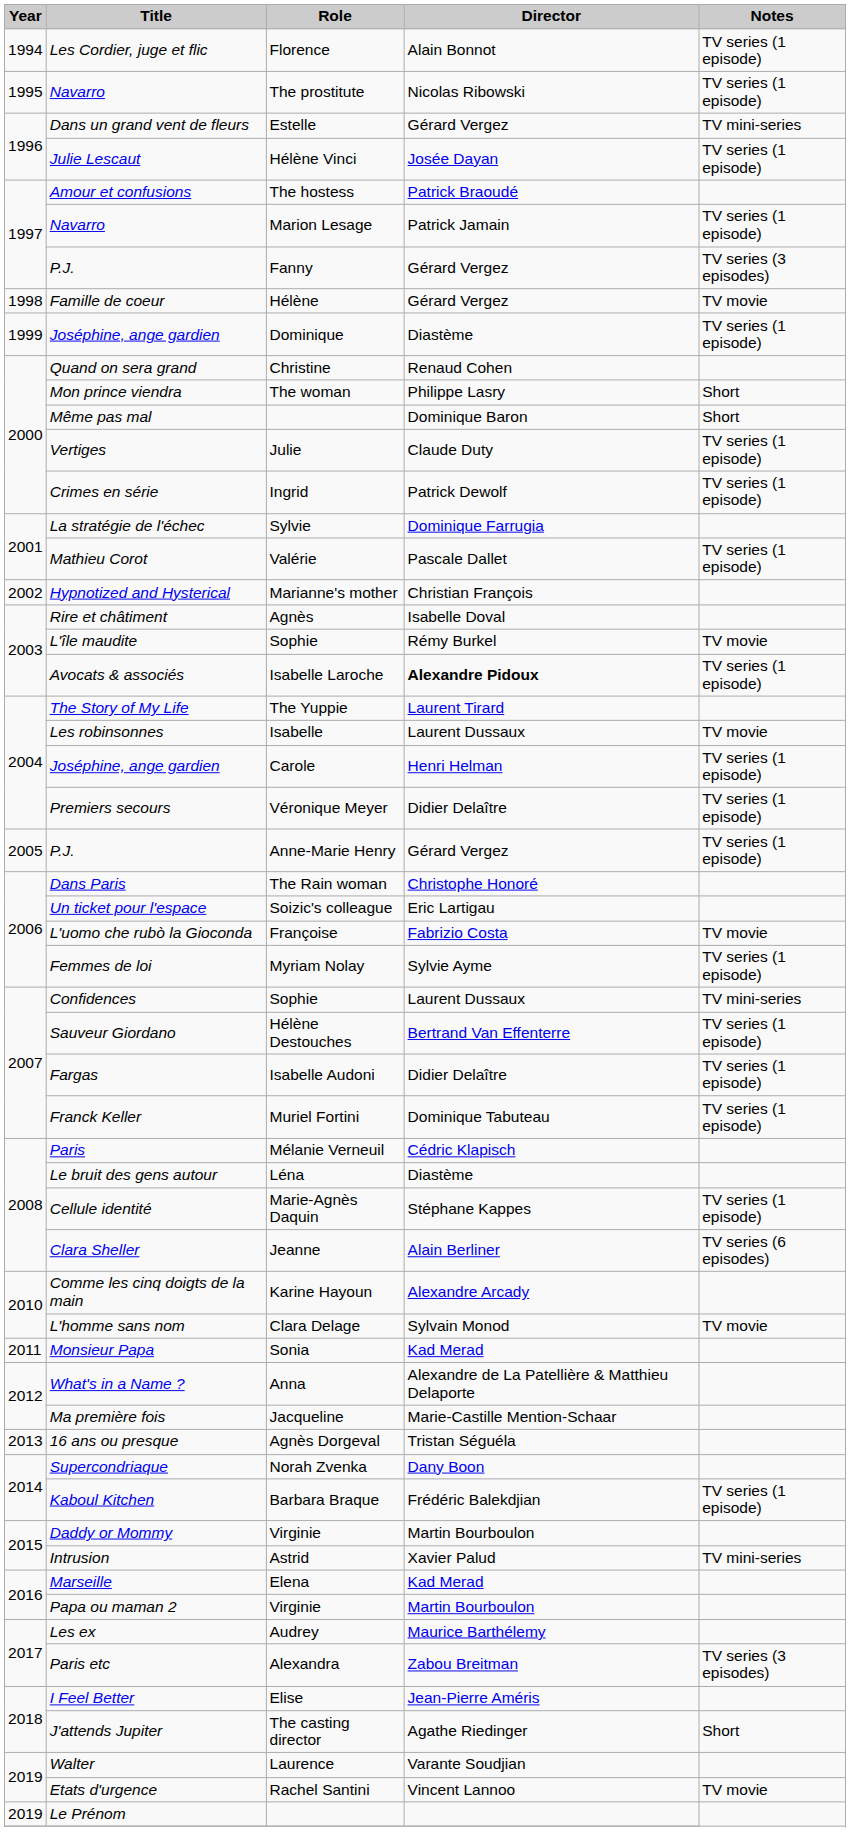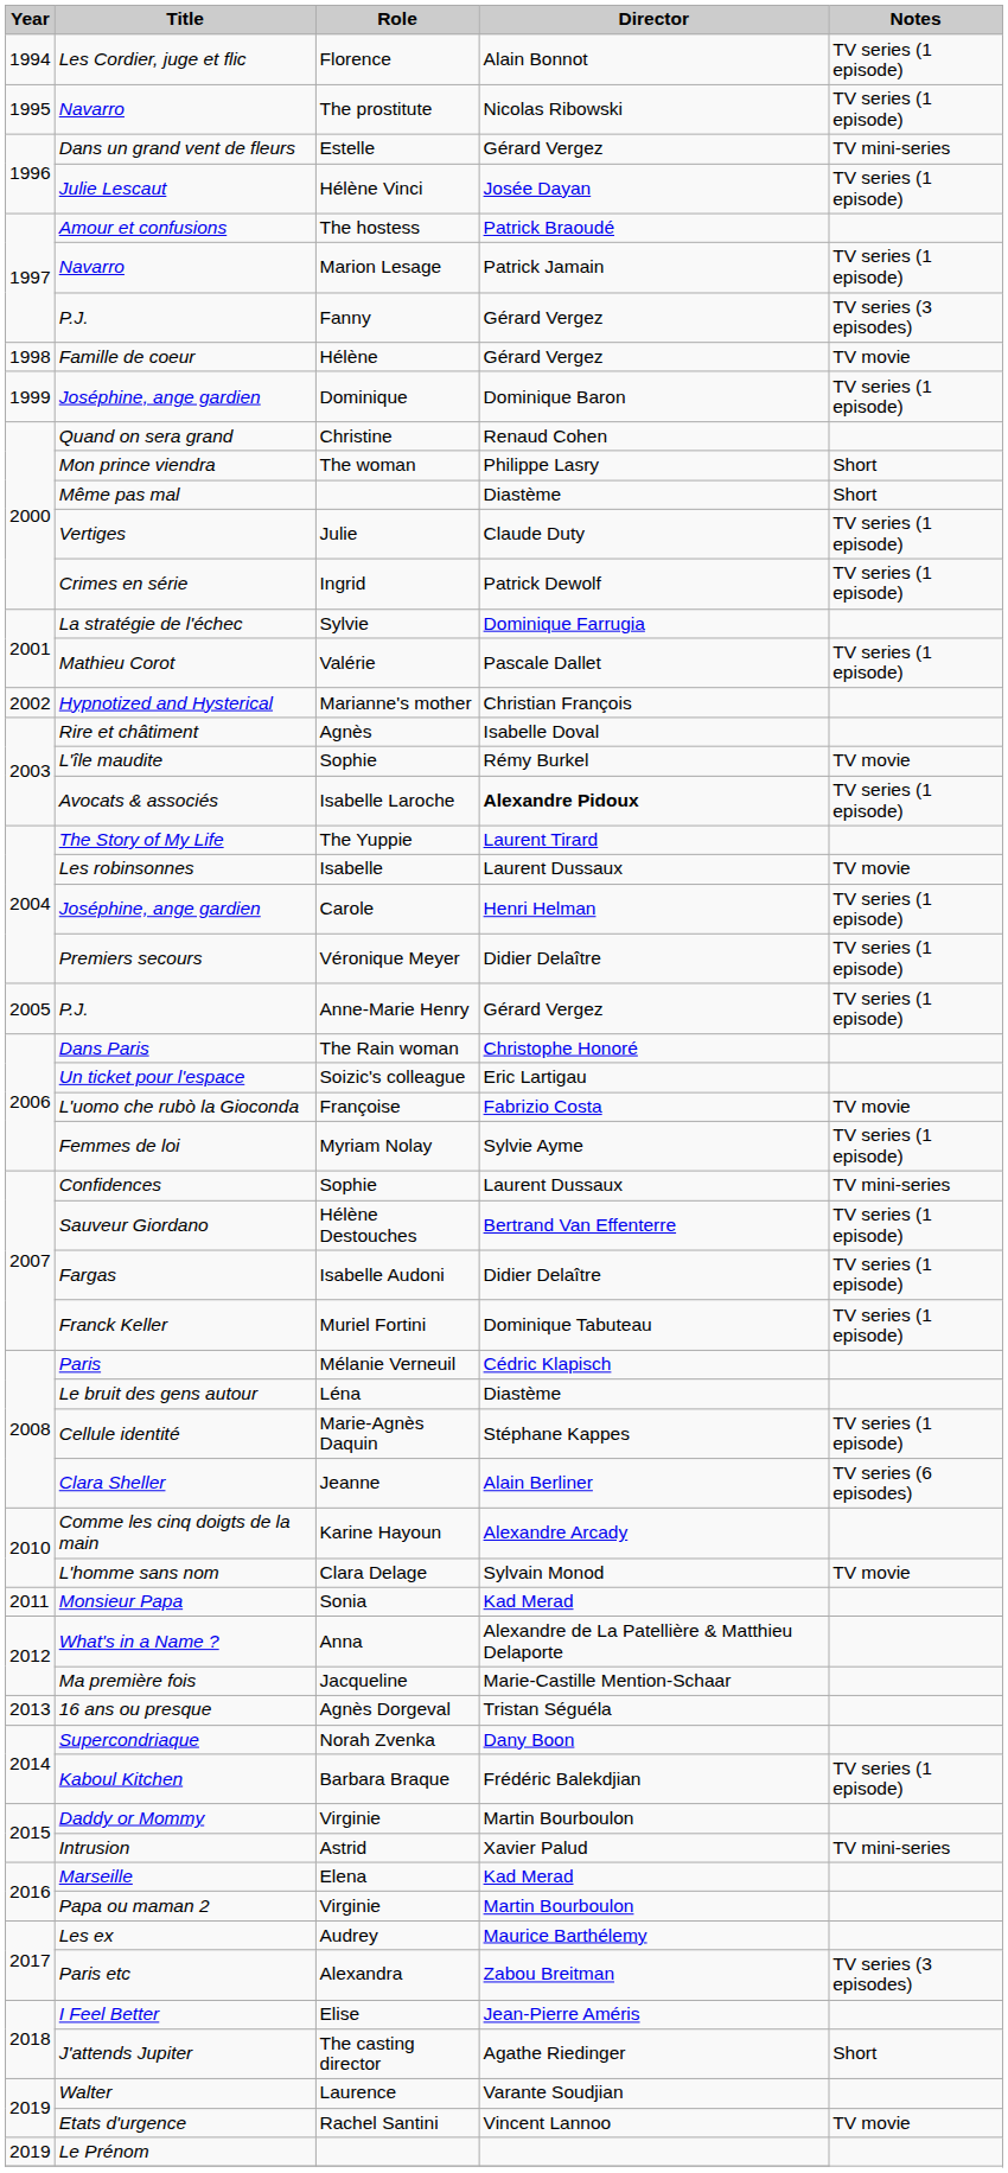Joséphine, ange gardien / Dominique | Director: Diastème -> Dominique Baron
Même pas mal | Director: Dominique Baron -> Diastème
